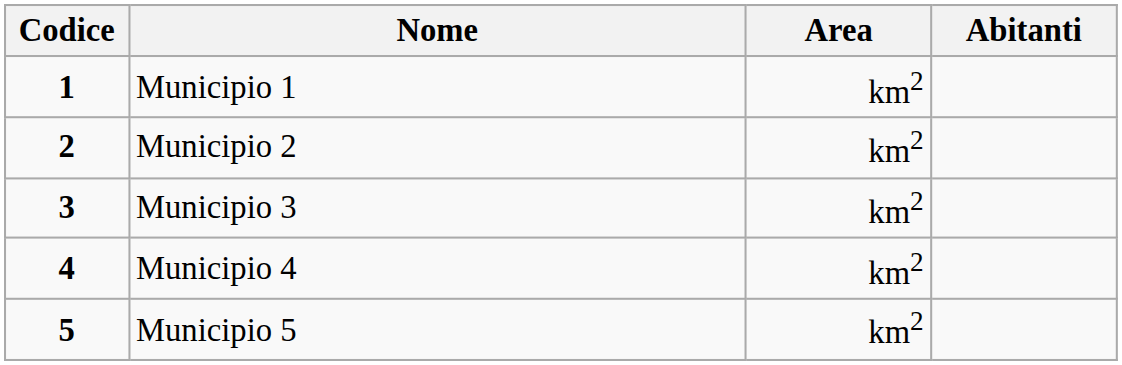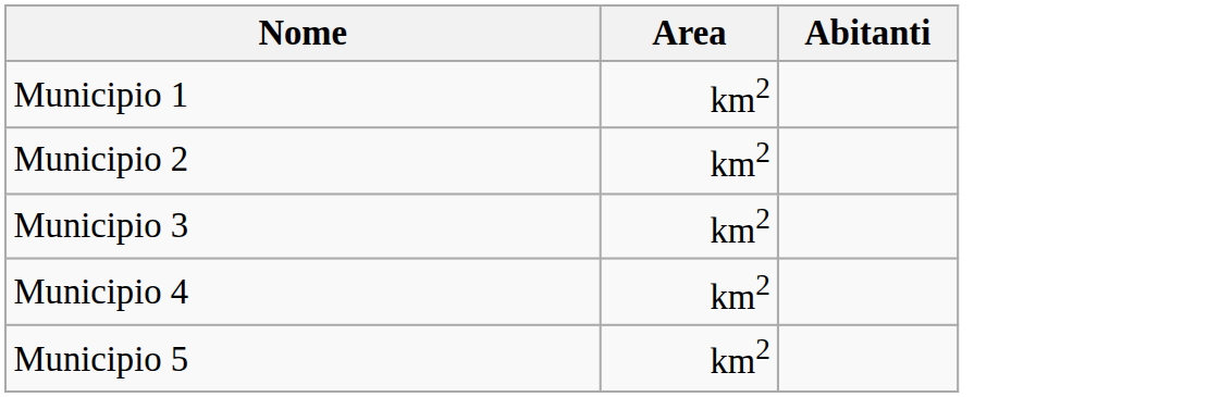- column: Codice | 1 | 2 | 3 | 4 | 5
